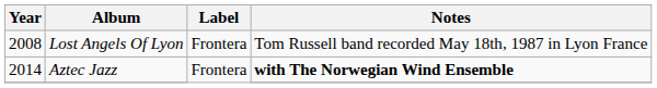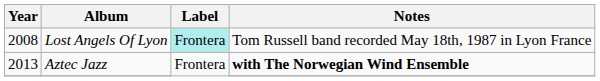Lost Angels Of Lyon | Label: no background -> paleturquoise background
Aztec Jazz | Year: 2014 -> 2013
